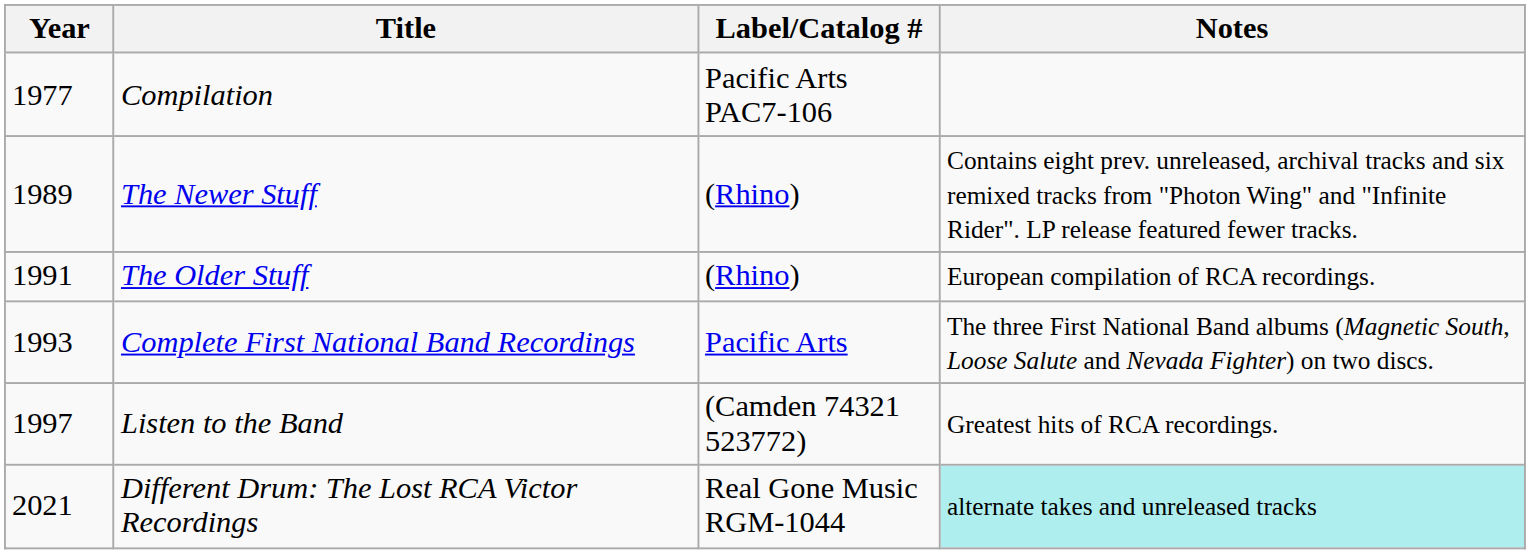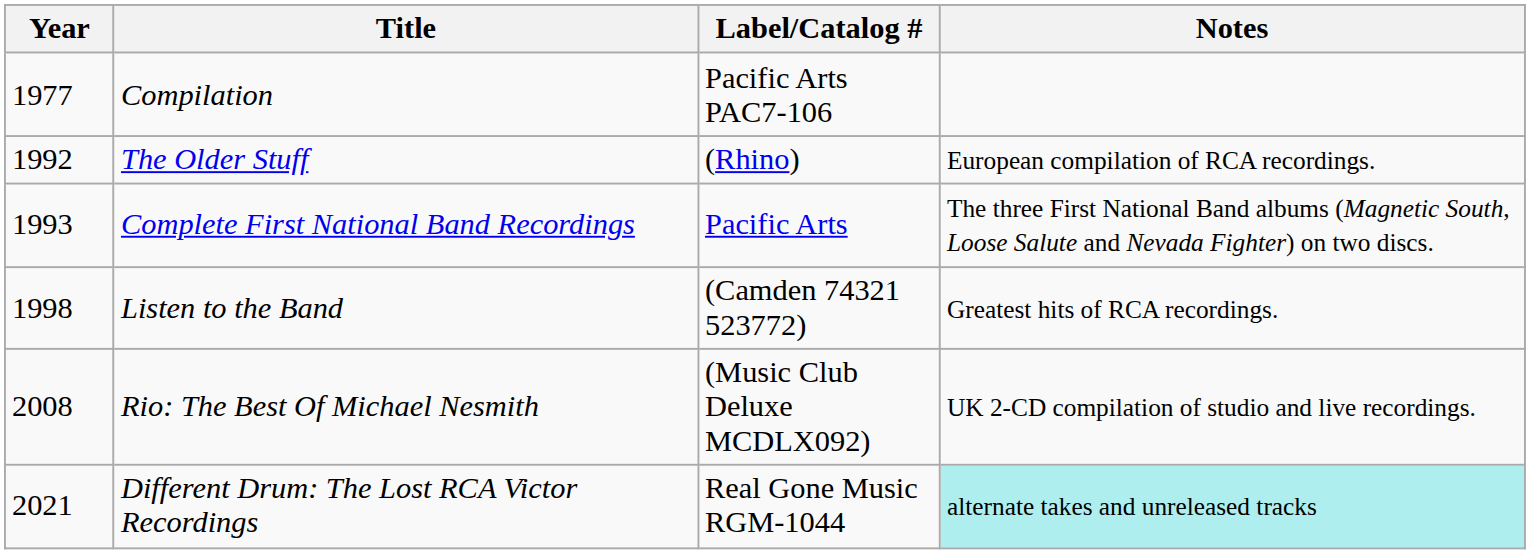- row: 1989 | The Newer Stuff | (Rhino) | Contains eight prev. unreleased, archival tracks and six remixed tracks from "Photon Wing" and "Infinite Rider". LP release featured fewer tracks.
The Older Stuff | Year: 1991 -> 1992
Listen to the Band | Year: 1997 -> 1998
+ row: 2008 | Rio: The Best Of Michael Nesmith | (Music Club Deluxe MCDLX092) | UK 2-CD compilation of studio and live recordings.
